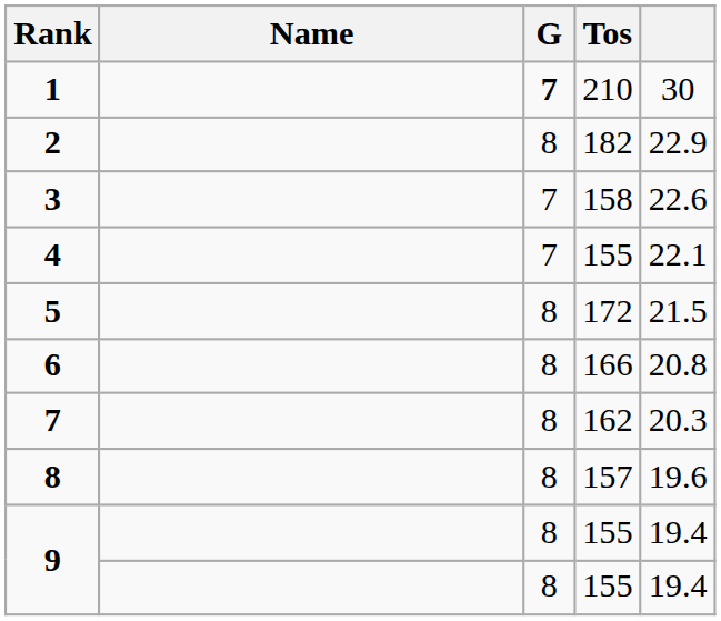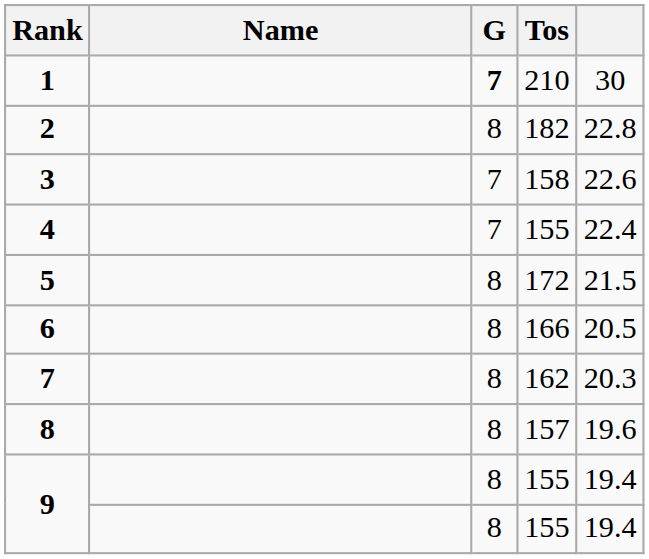2 | column 5: 22.9 -> 22.8
4 | column 5: 22.1 -> 22.4
6 | column 5: 20.8 -> 20.5
